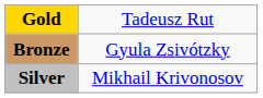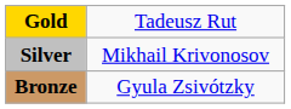rows swapped: Silver <-> Bronze
